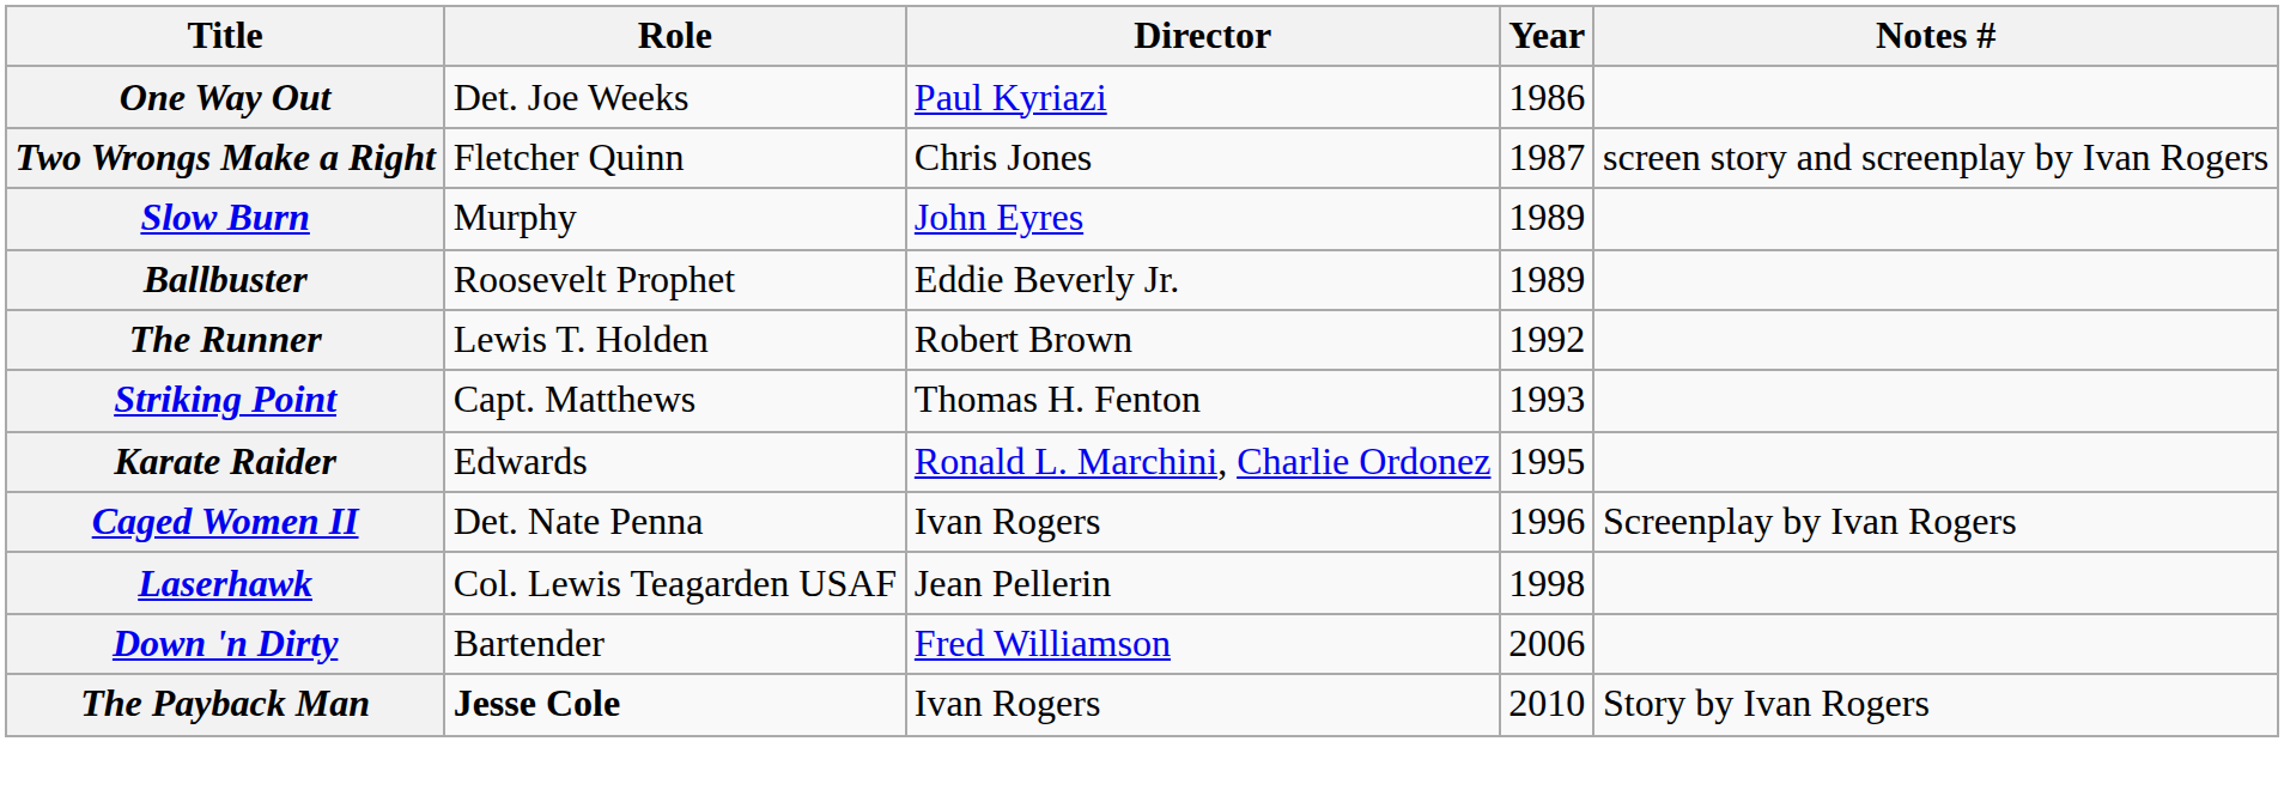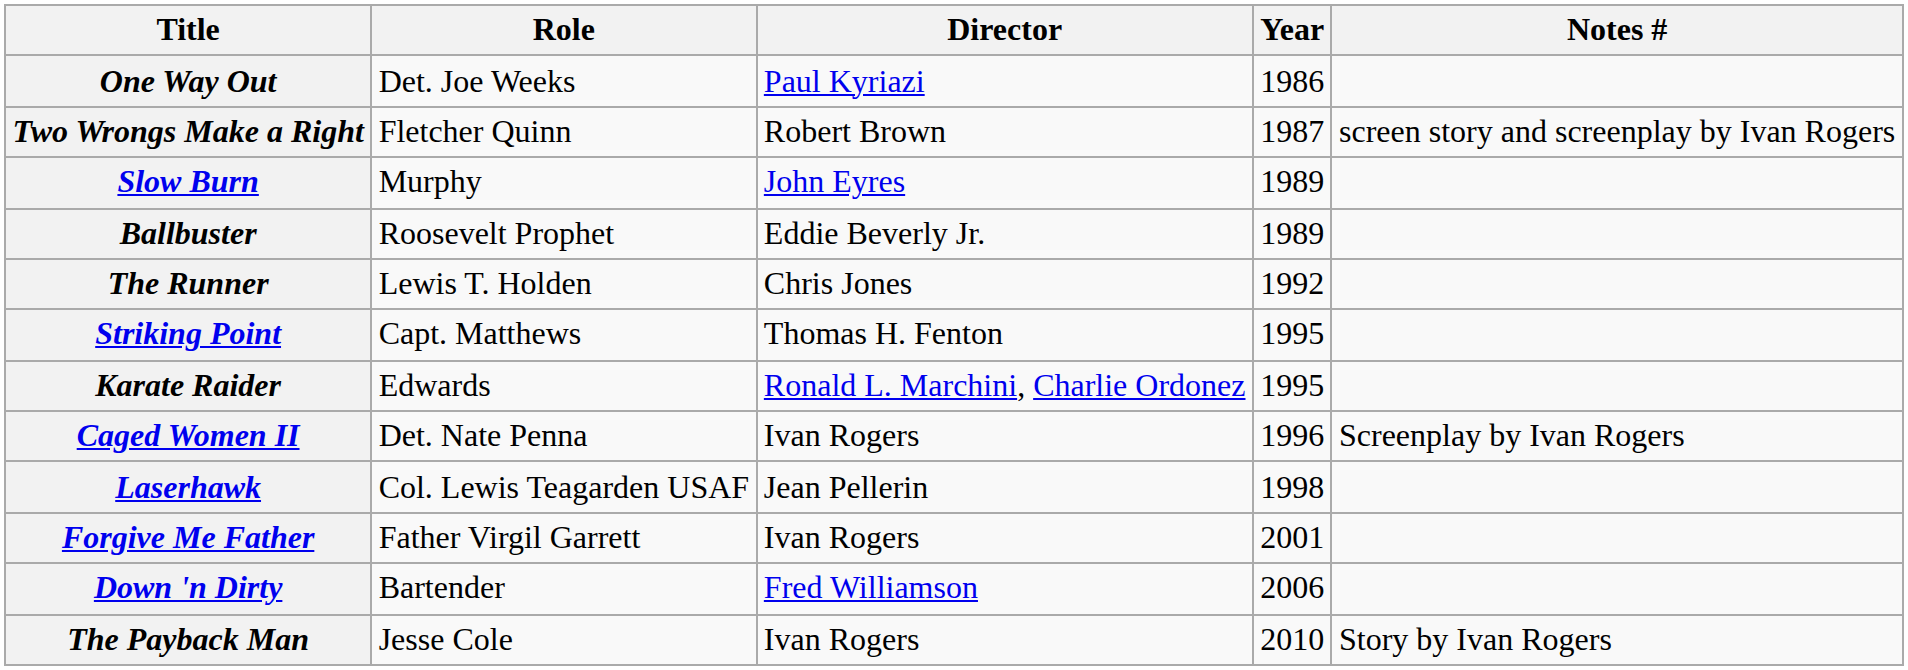Two Wrongs Make a Right | Director: Chris Jones -> Robert Brown
The Runner | Director: Robert Brown -> Chris Jones
Striking Point | Year: 1993 -> 1995
+ row: Forgive Me Father | Father Virgil Garrett | Ivan Rogers | 2001
The Payback Man | Role: bold -> normal
